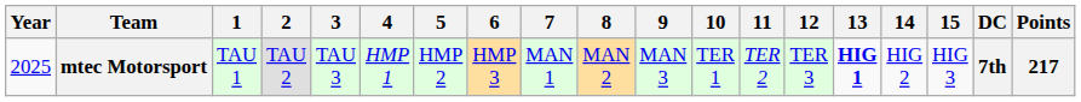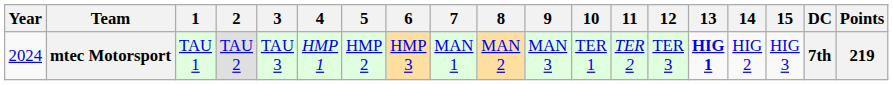mtec Motorsport | Year: 2025 -> 2024
mtec Motorsport | Points: 217 -> 219
